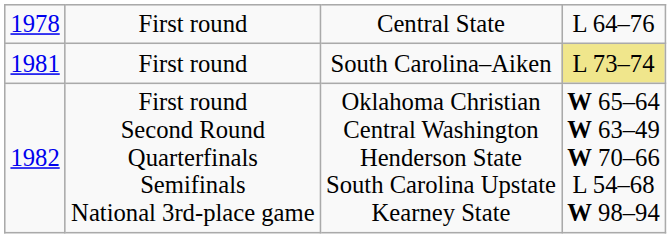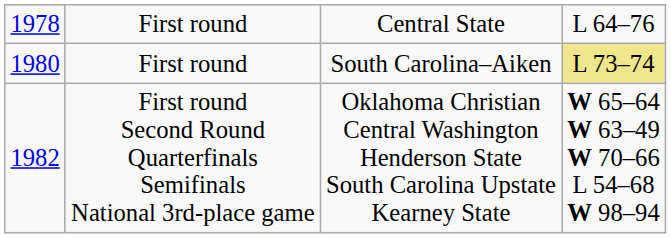First round / South Carolina–Aiken | column 1: 1981 -> 1980
